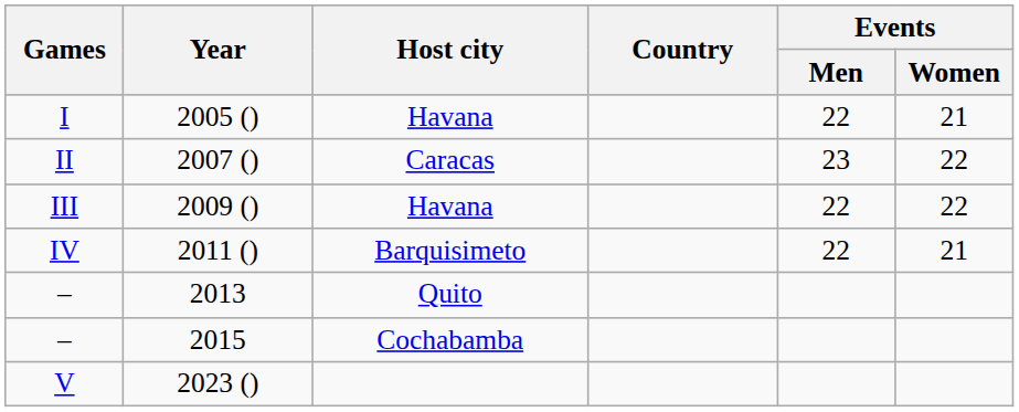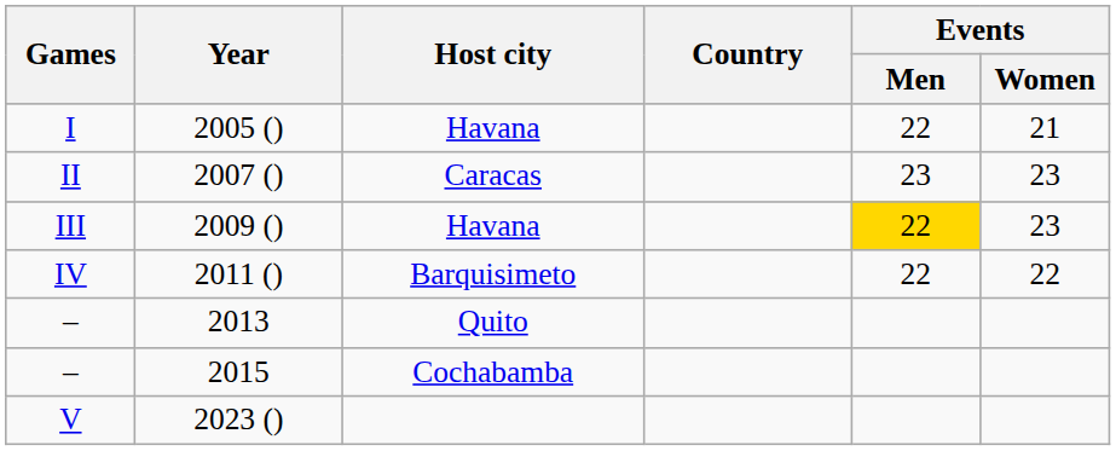2007 () | Events / Women: 22 -> 23
2009 () | Events / Men: no background -> gold background
2009 () | Events / Women: 22 -> 23
2011 () | Events / Women: 21 -> 22
